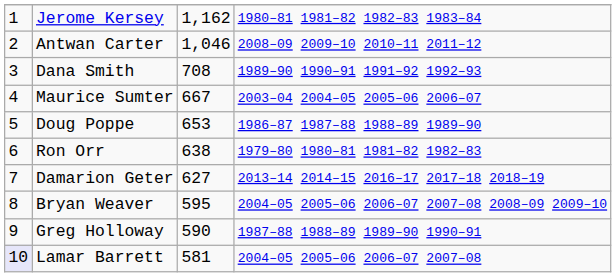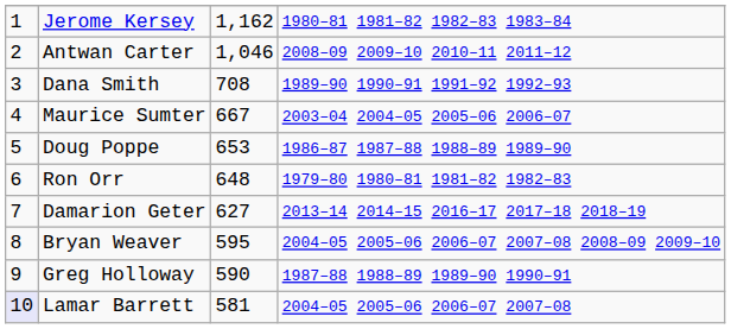Ron Orr | column 3: 638 -> 648
